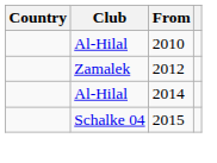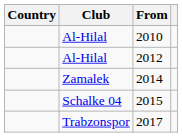2012 | Club: Zamalek -> Al-Hilal
2014 | Club: Al-Hilal -> Zamalek
+ row: Trabzonspor | 2017
